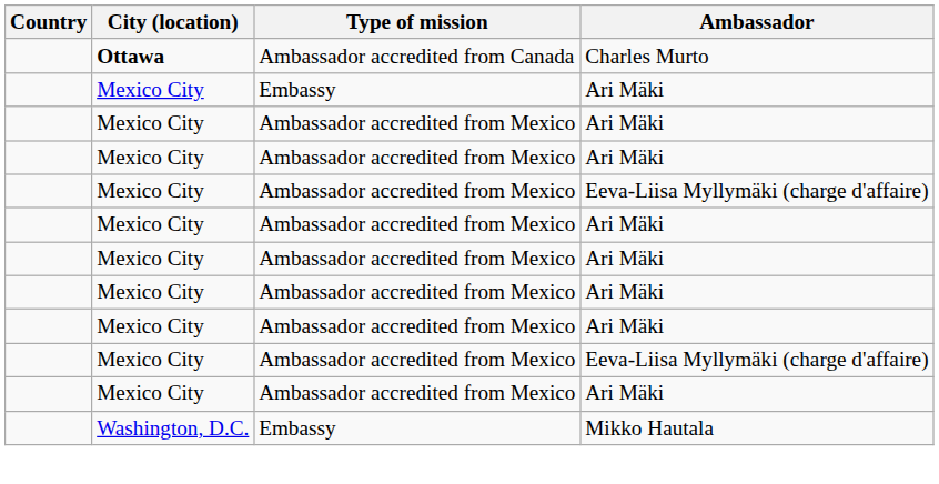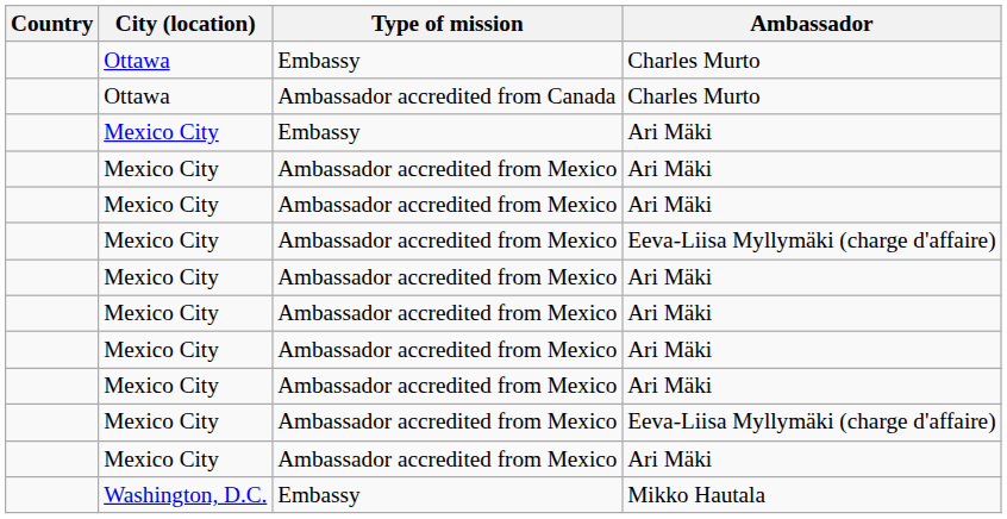+ row: Ottawa | Embassy | Charles Murto
Ambassador accredited from Canada / Charles Murto | City (location): bold -> normal
